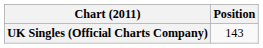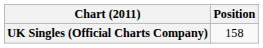UK Singles (Official Charts Company) | Position: 143 -> 158
